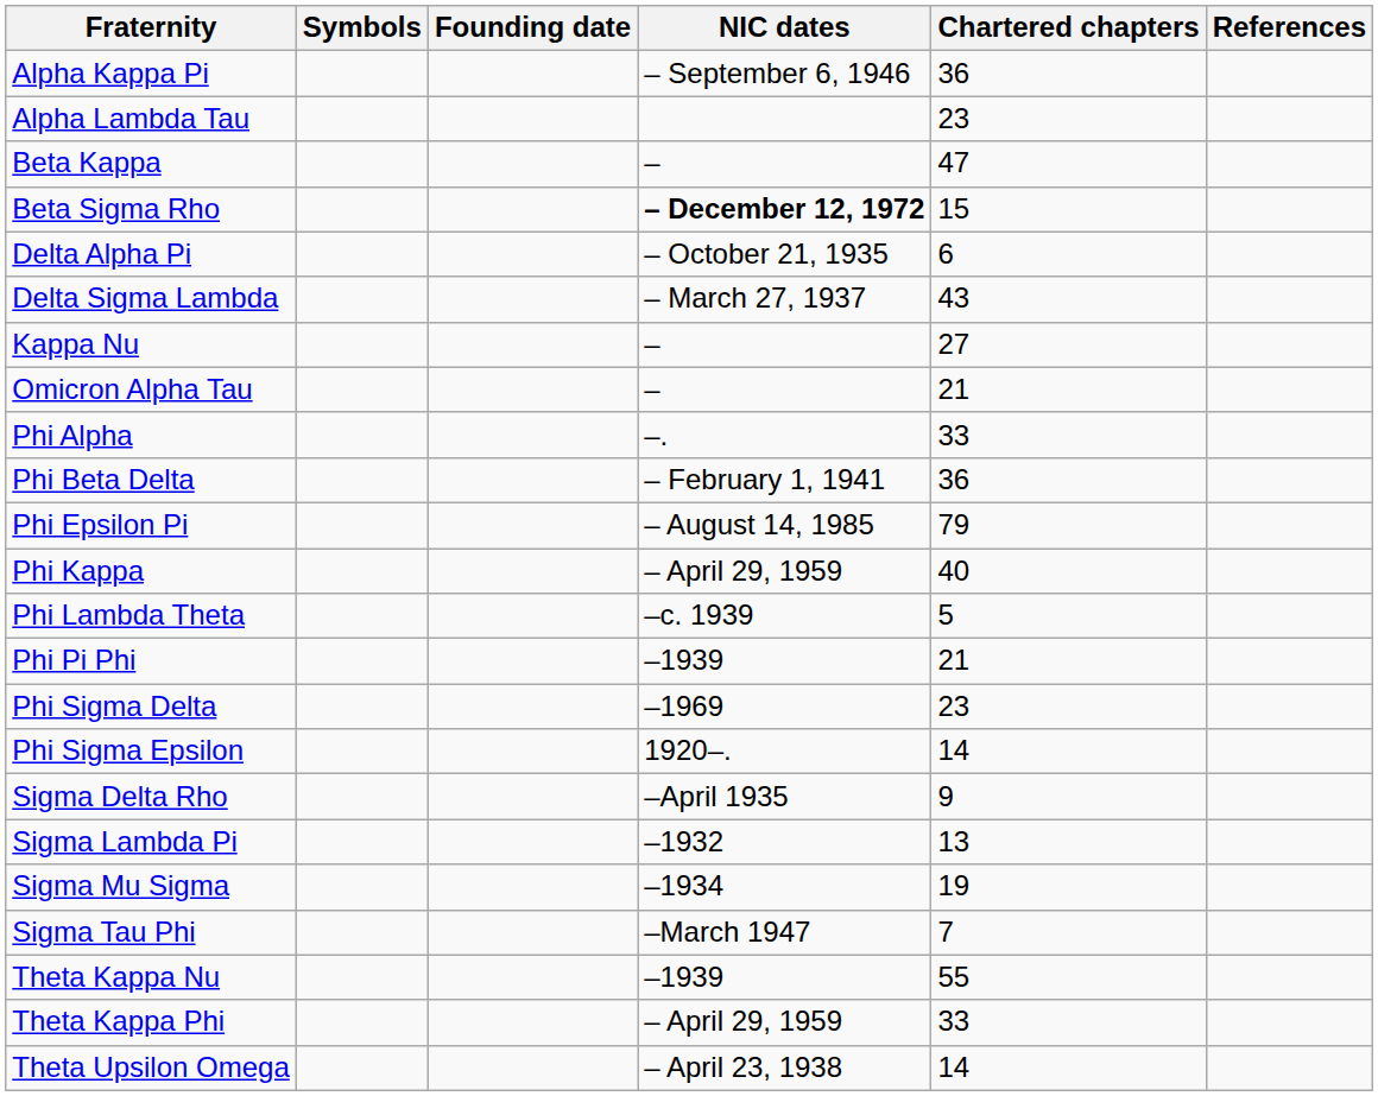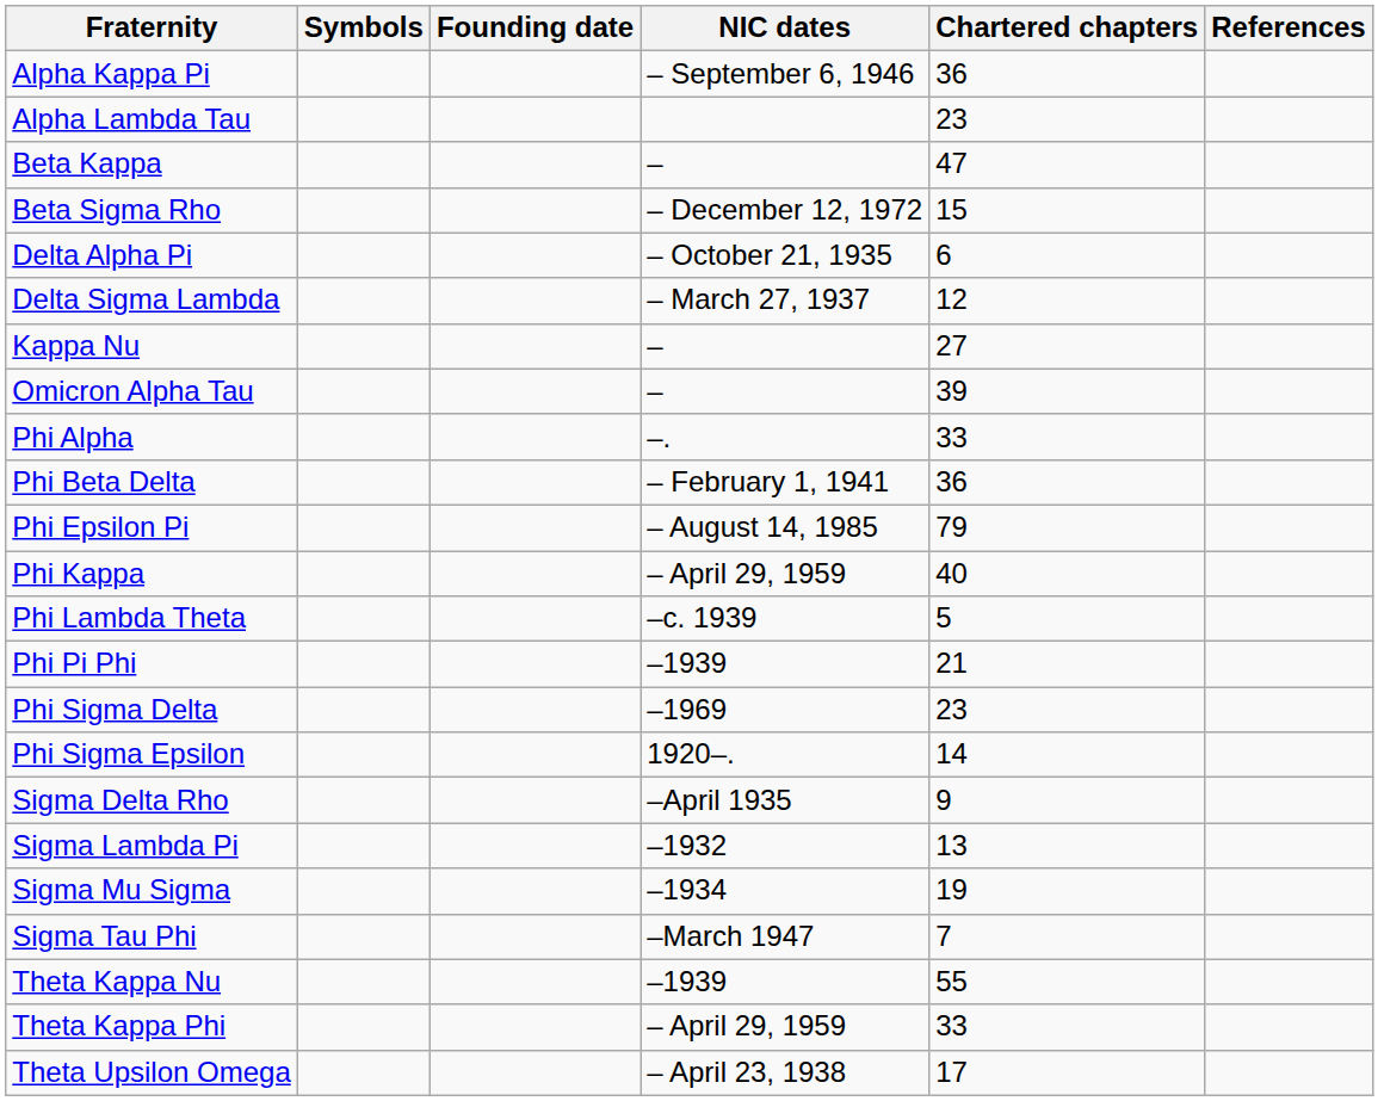Beta Sigma Rho | NIC dates: bold -> normal
Delta Sigma Lambda | Chartered chapters: 43 -> 12
Omicron Alpha Tau | Chartered chapters: 21 -> 39
Theta Upsilon Omega | Chartered chapters: 14 -> 17
